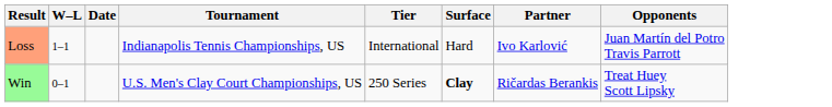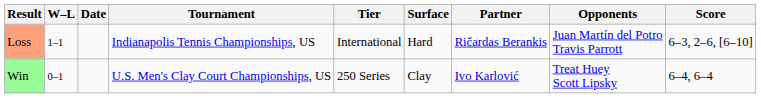+ column: Score | 6–3, 2–6, [6–10] | 6–4, 6–4
Loss | Partner: Ivo Karlović -> Ričardas Berankis
Win | Surface: bold -> normal
Win | Partner: Ričardas Berankis -> Ivo Karlović
